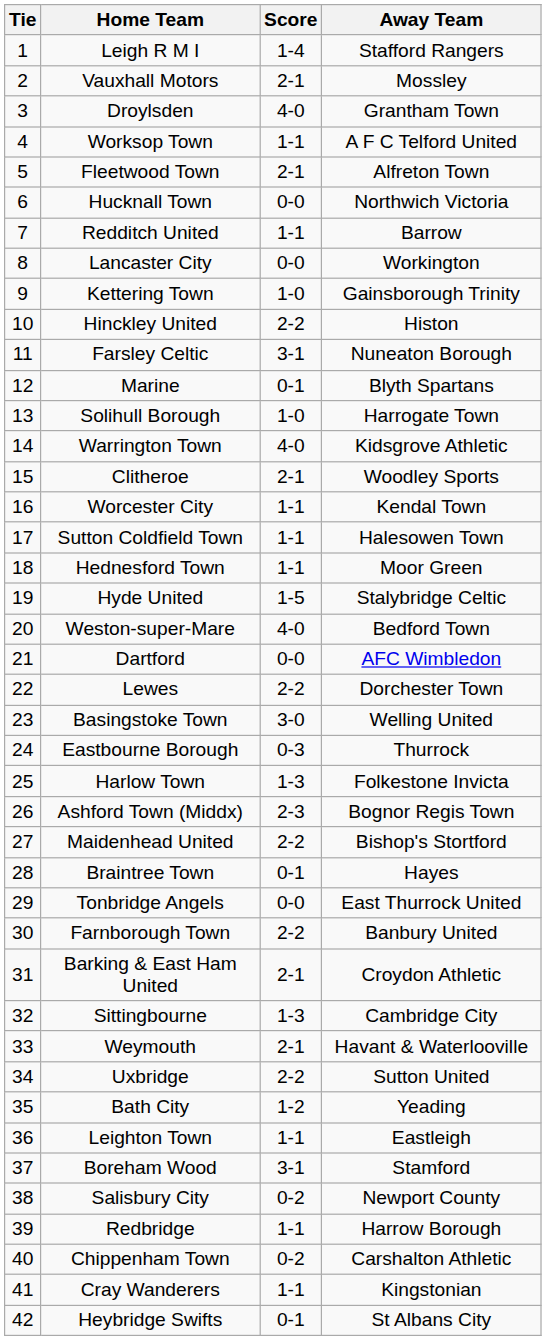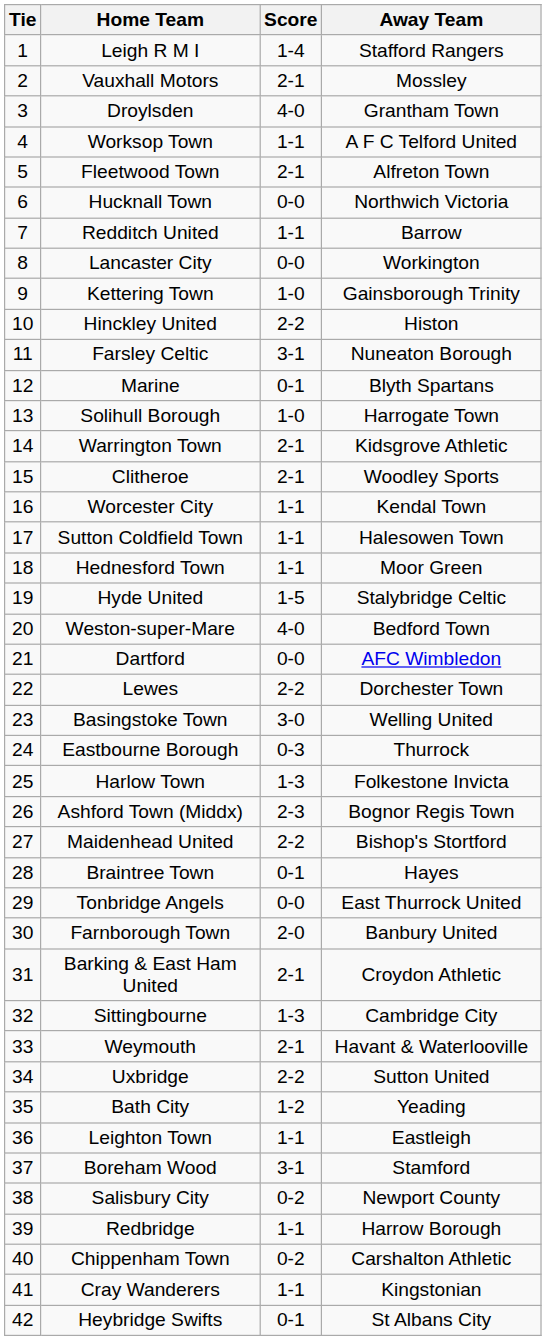Warrington Town | Score: 4-0 -> 2-1
Farnborough Town | Score: 2-2 -> 2-0
